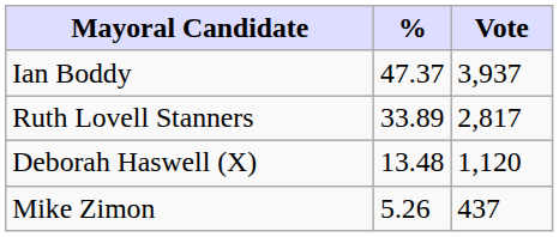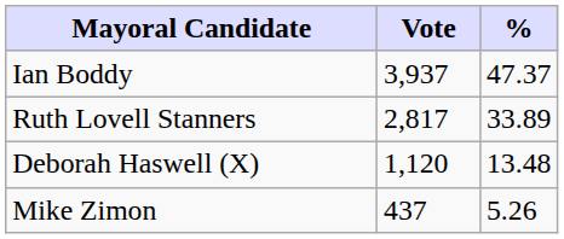columns swapped: Vote <-> %
